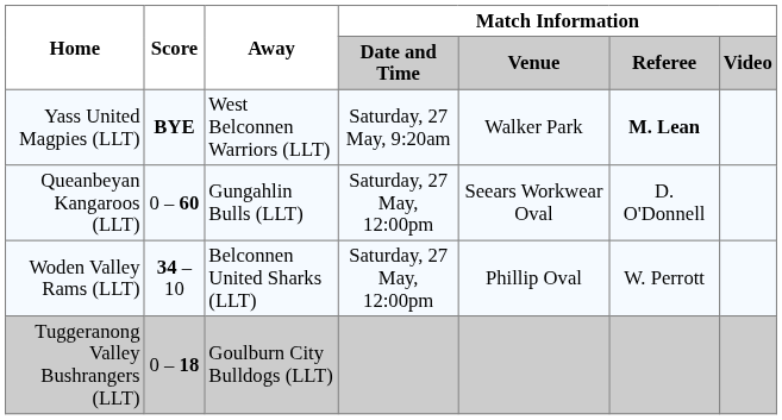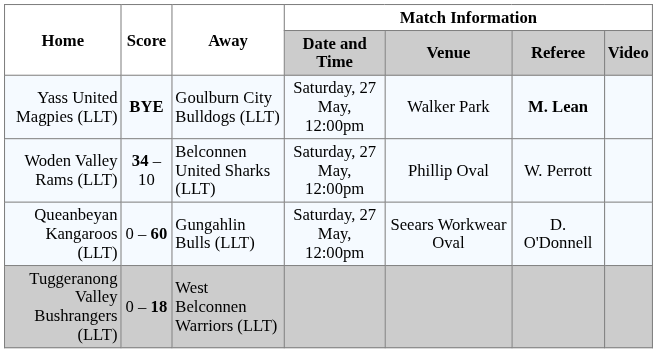Yass United Magpies (LLT) | Away: West Belconnen Warriors (LLT) -> Goulburn City Bulldogs (LLT)
Yass United Magpies (LLT) | Match Information / Date and Time: Saturday, 27 May, 9:20am -> Saturday, 27 May, 12:00pm
rows swapped: Woden Valley Rams (LLT) <-> Queanbeyan Kangaroos (LLT)
Tuggeranong Valley Bushrangers (LLT) | Away: Goulburn City Bulldogs (LLT) -> West Belconnen Warriors (LLT)
